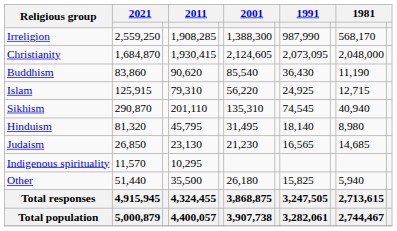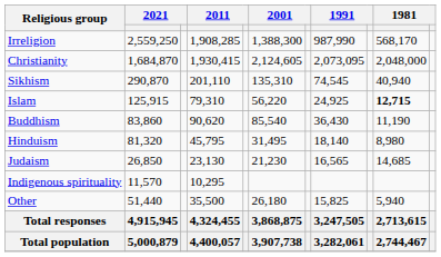rows swapped: Sikhism <-> Buddhism
Islam | column 10: normal -> bold
